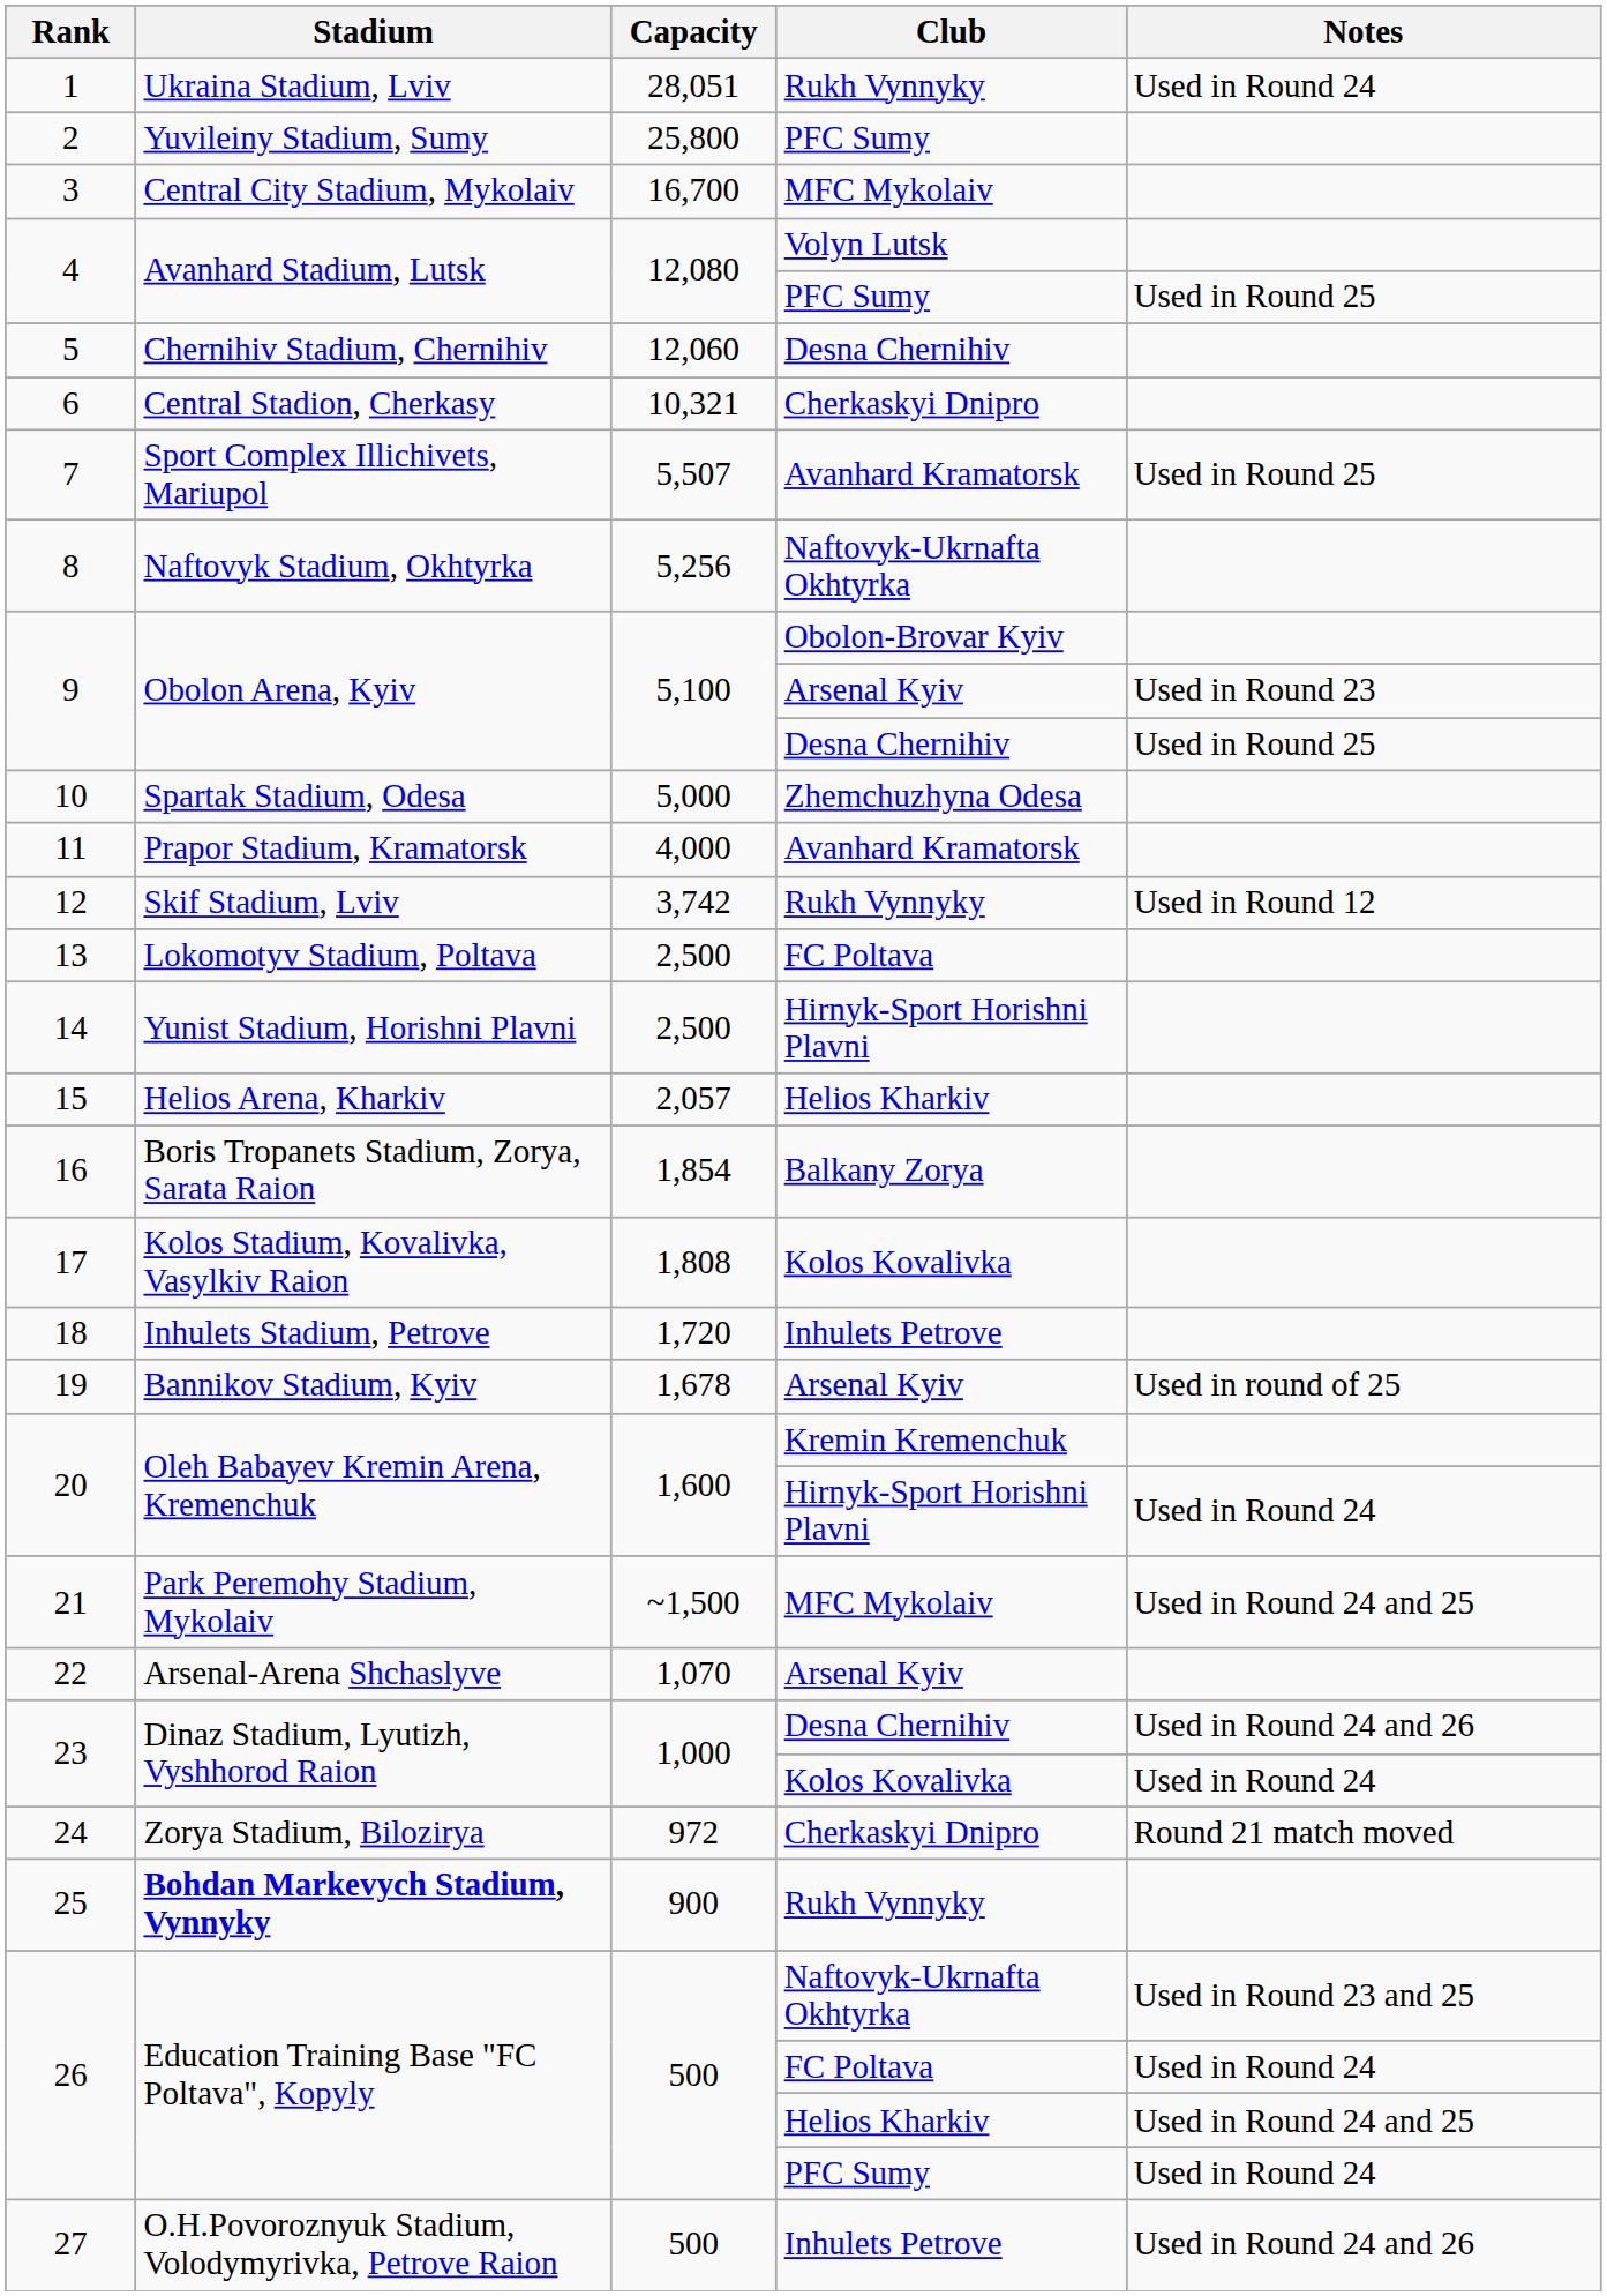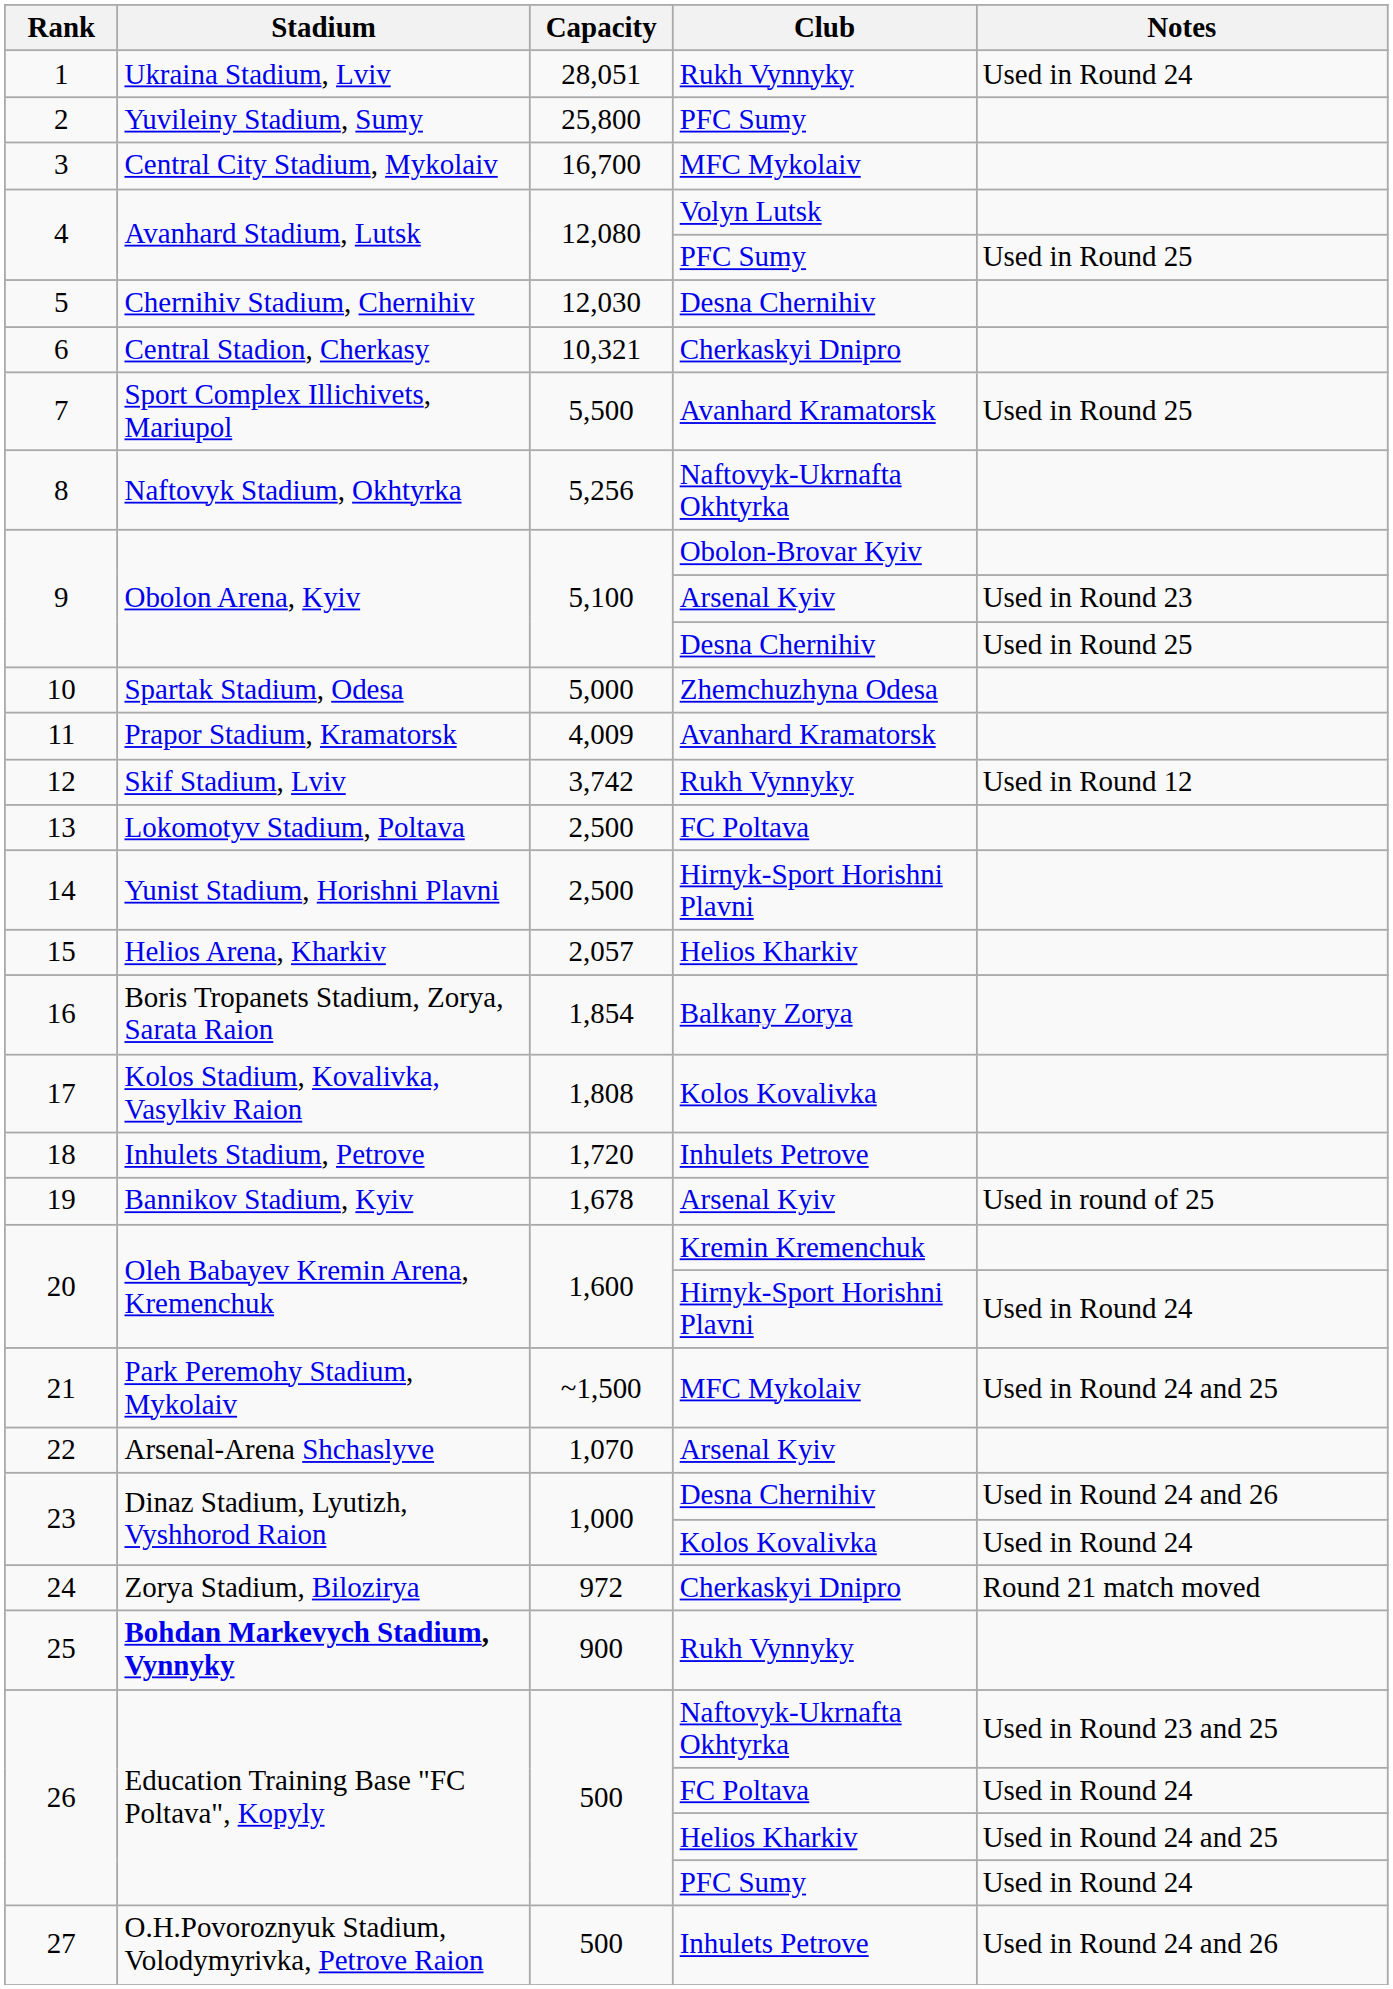5 | Capacity: 12,060 -> 12,030
7 | Capacity: 5,507 -> 5,500
11 | Capacity: 4,000 -> 4,009
